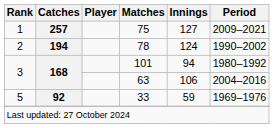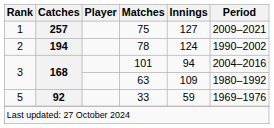101 | Period: 1980–1992 -> 2004–2016
63 | Innings: 106 -> 109
63 | Period: 2004–2016 -> 1980–1992
